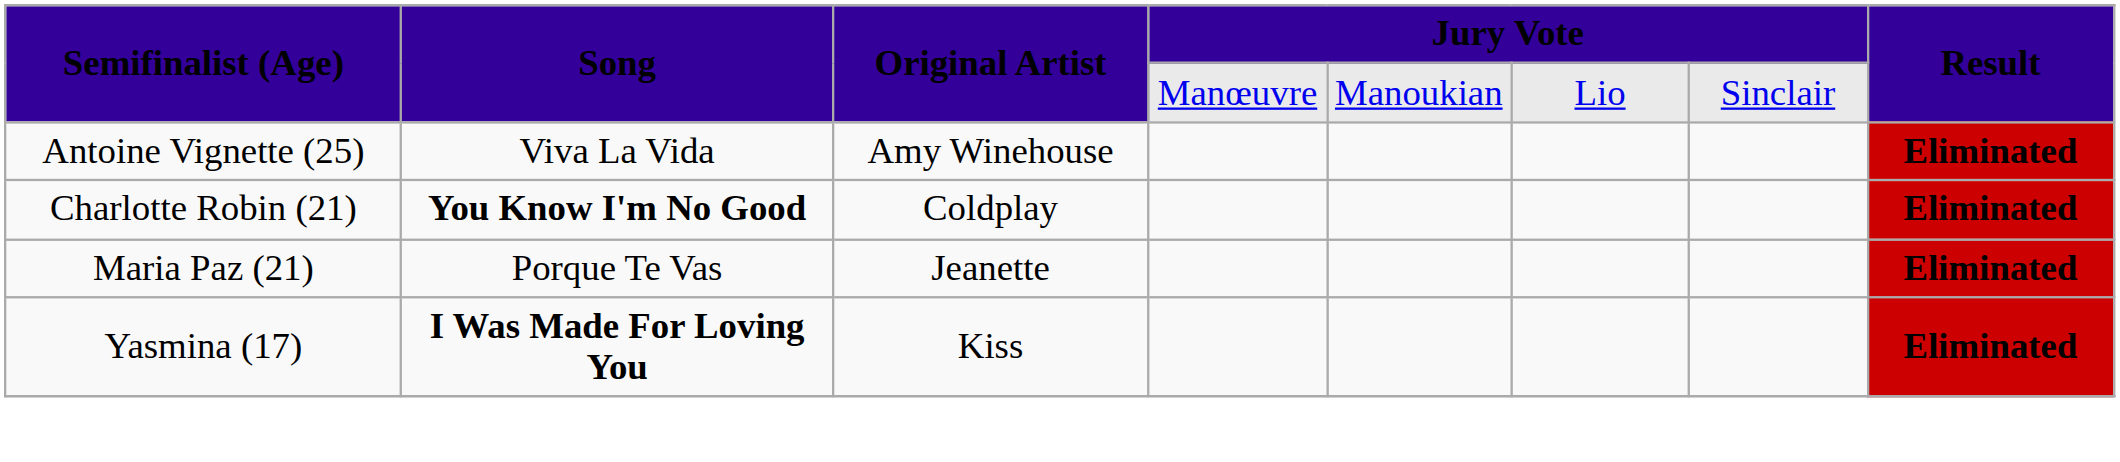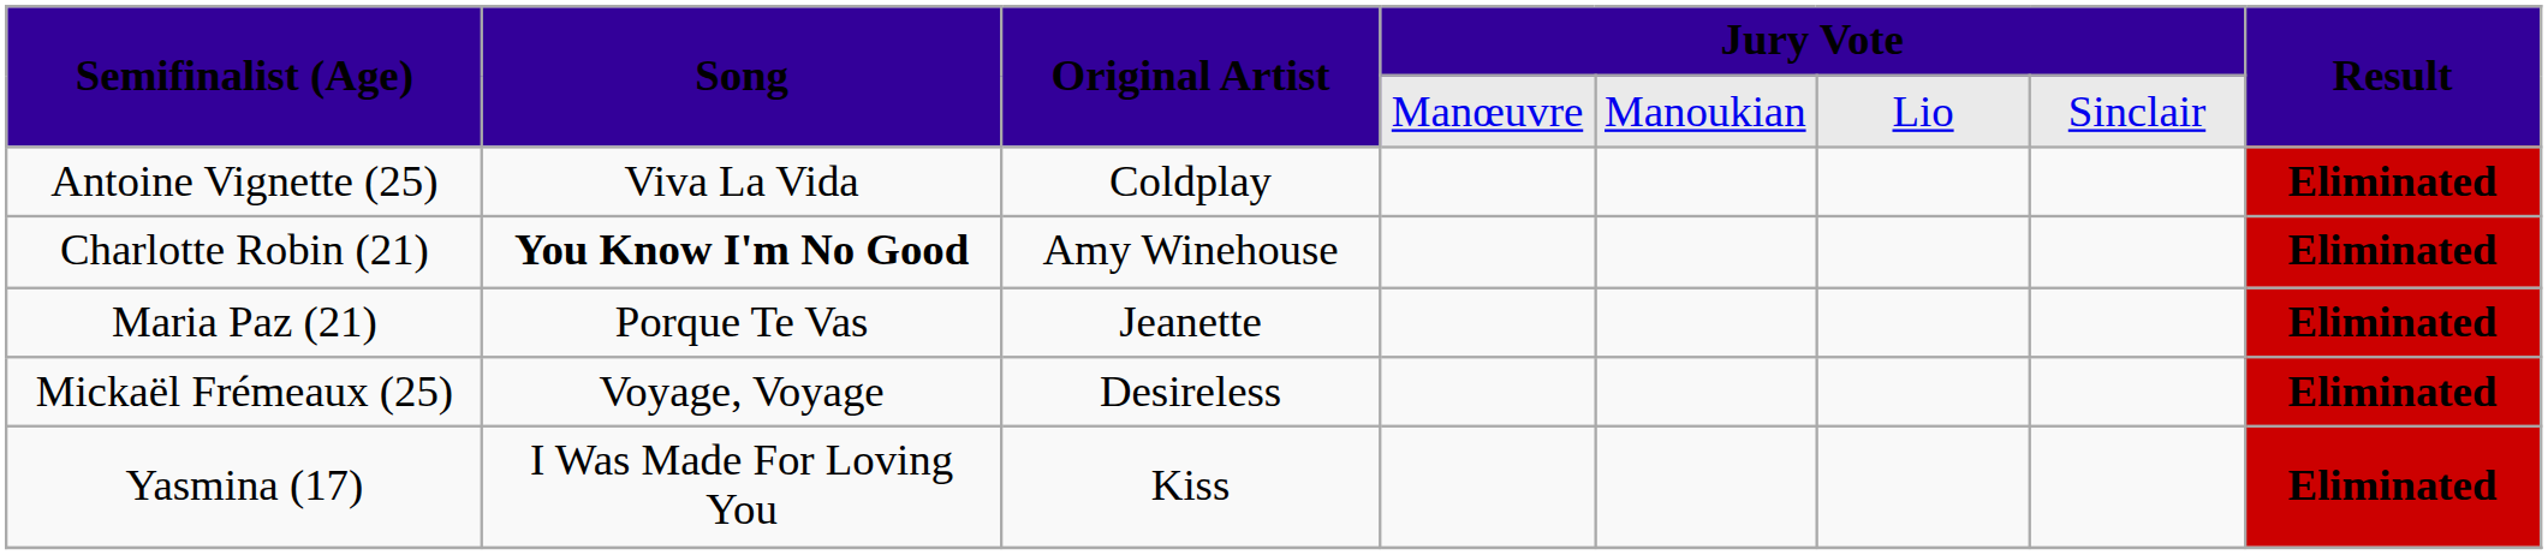Antoine Vignette (25) | Original Artist: Amy Winehouse -> Coldplay
Charlotte Robin (21) | Original Artist: Coldplay -> Amy Winehouse
+ row: Mickaël Frémeaux (25) | Voyage, Voyage | Desireless | Eliminated
Yasmina (17) | Song: bold -> normal
